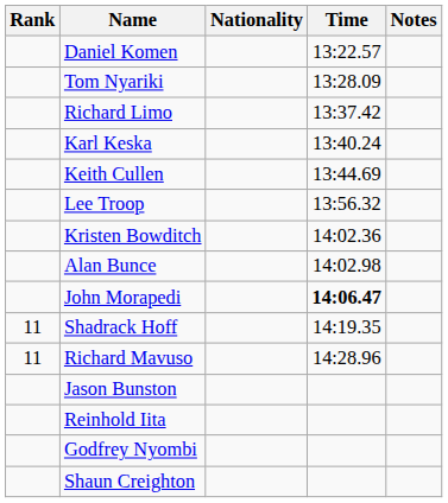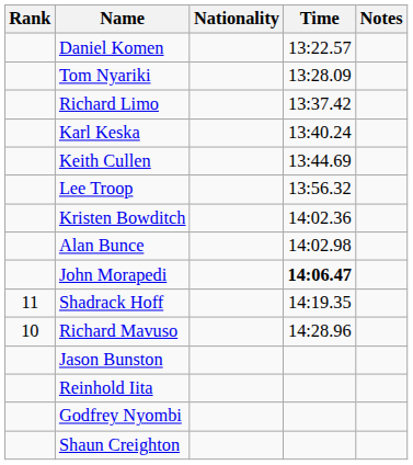Richard Mavuso | Rank: 11 -> 10
